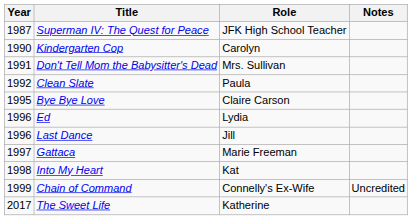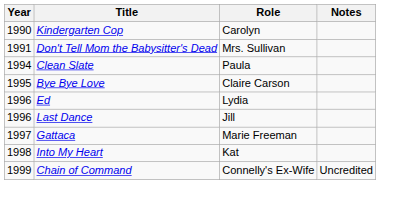- row: 1987 | Superman IV: The Quest for Peace | JFK High School Teacher
Clean Slate | Year: 1992 -> 1994
- row: 2017 | The Sweet Life | Katherine
